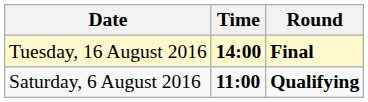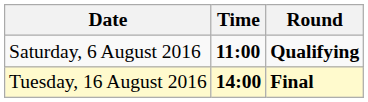rows swapped: Saturday, 6 August 2016 <-> Tuesday, 16 August 2016
